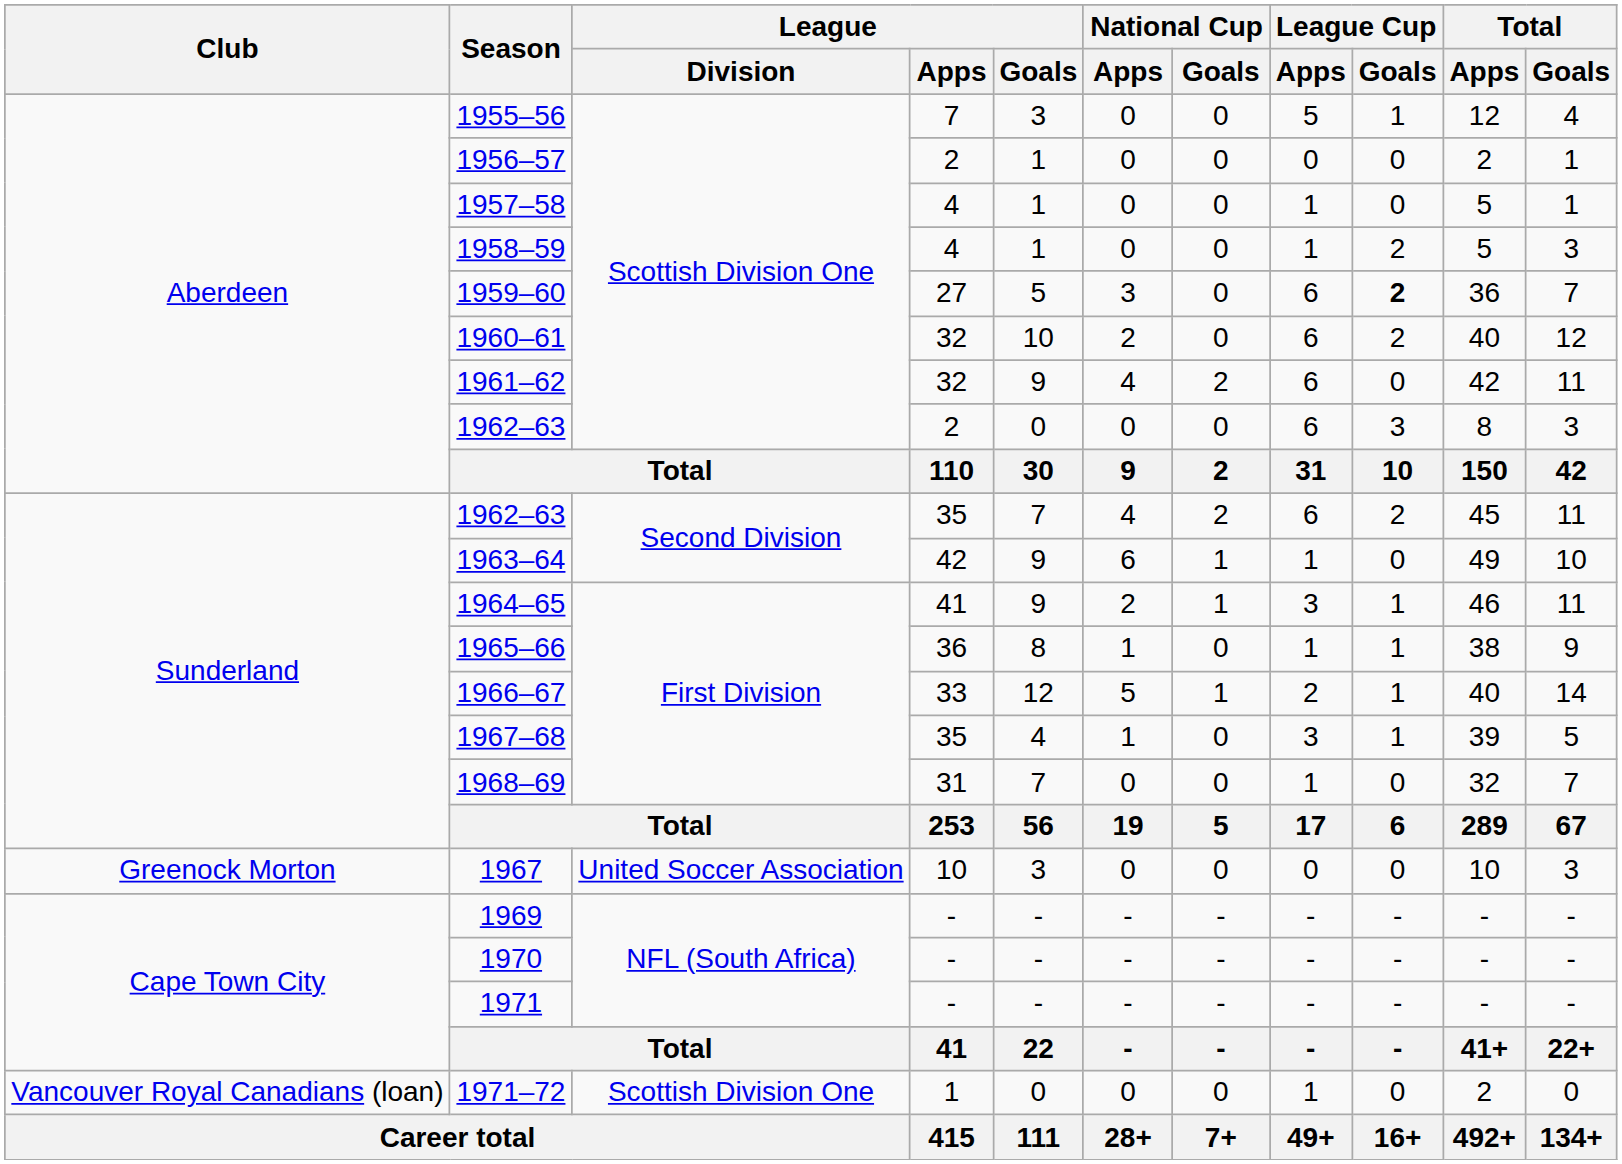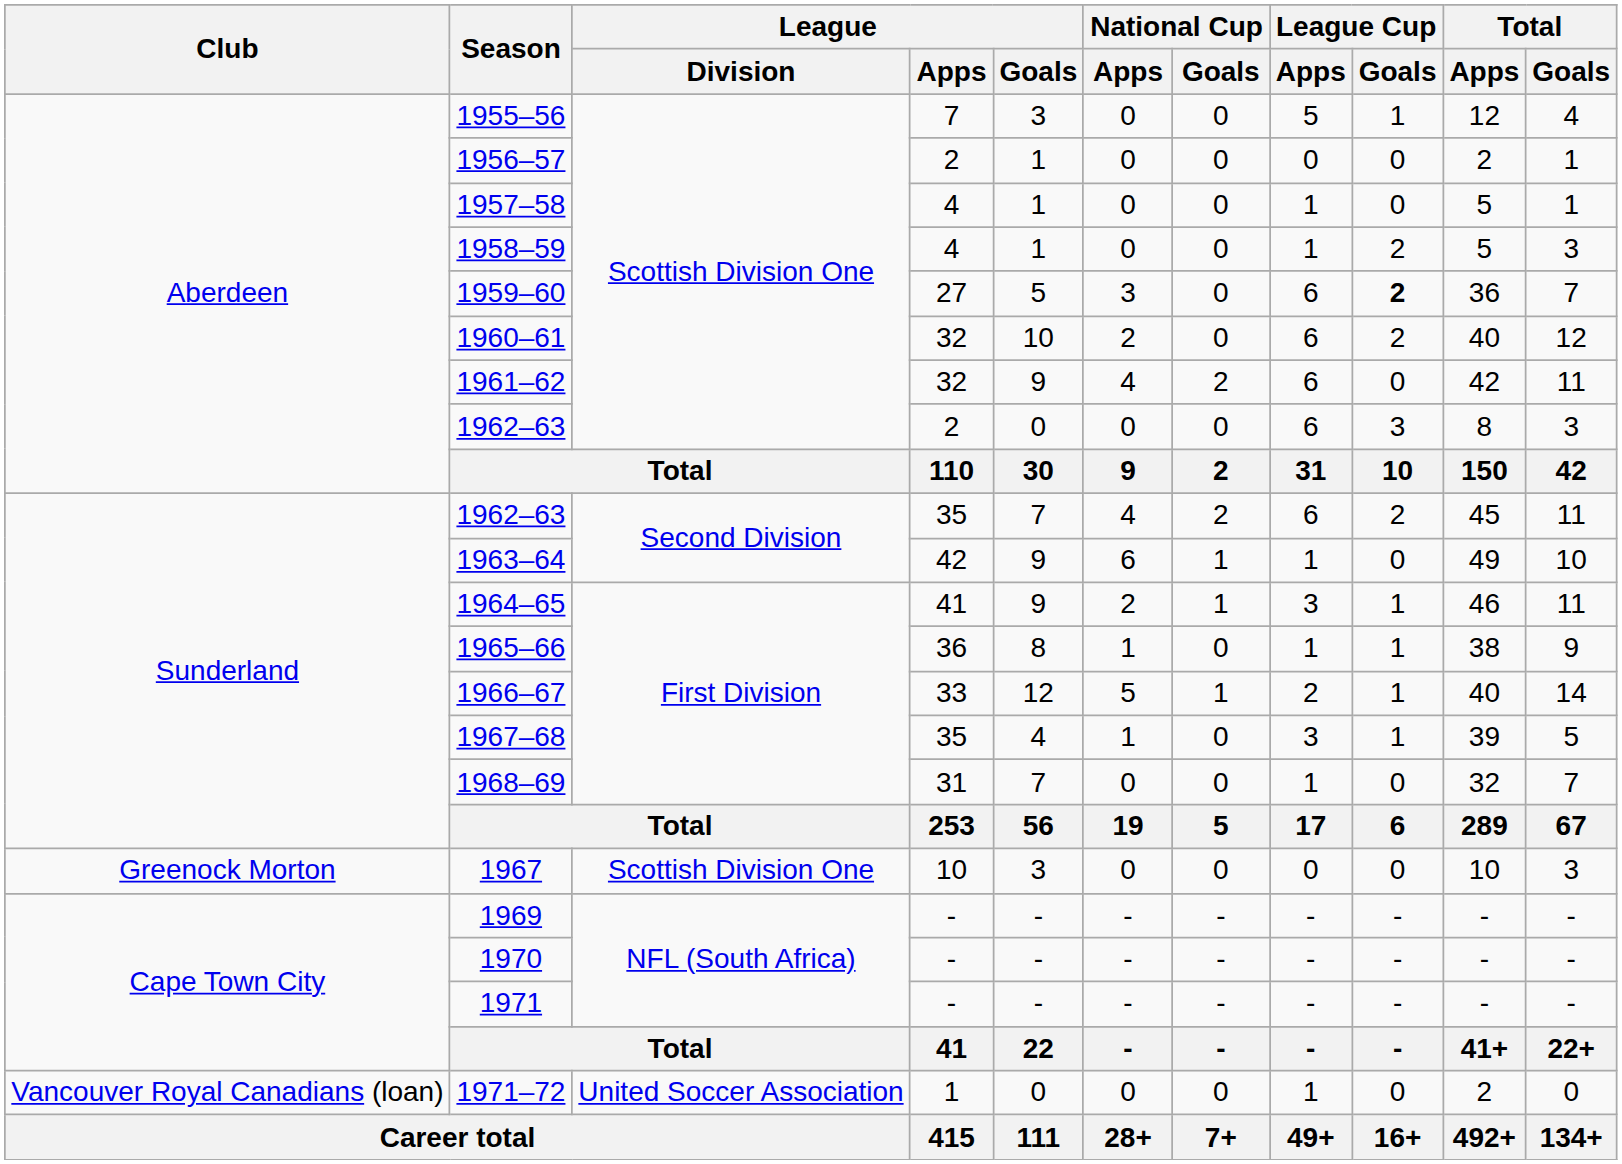1967 | League / Division: United Soccer Association -> Scottish Division One
1971–72 | League / Division: Scottish Division One -> United Soccer Association
